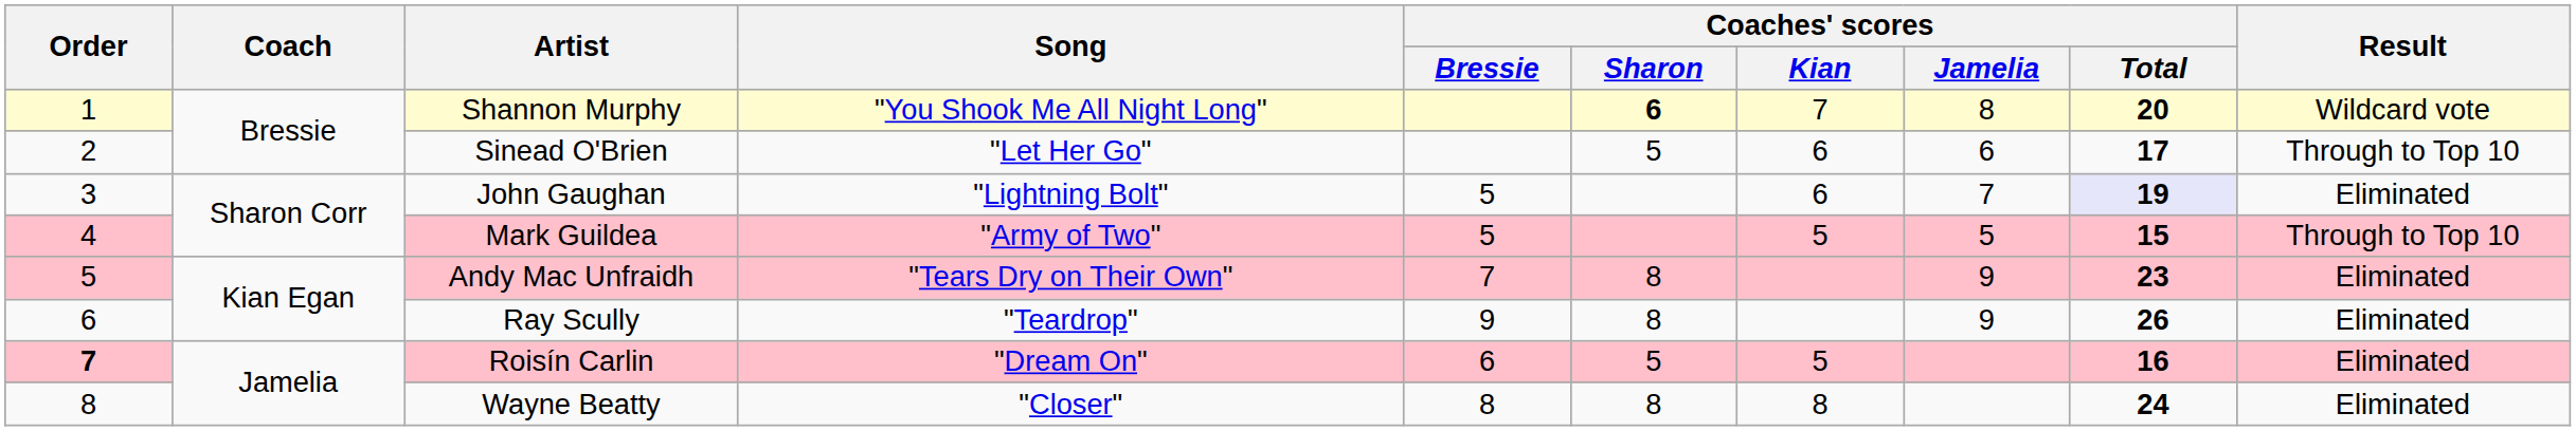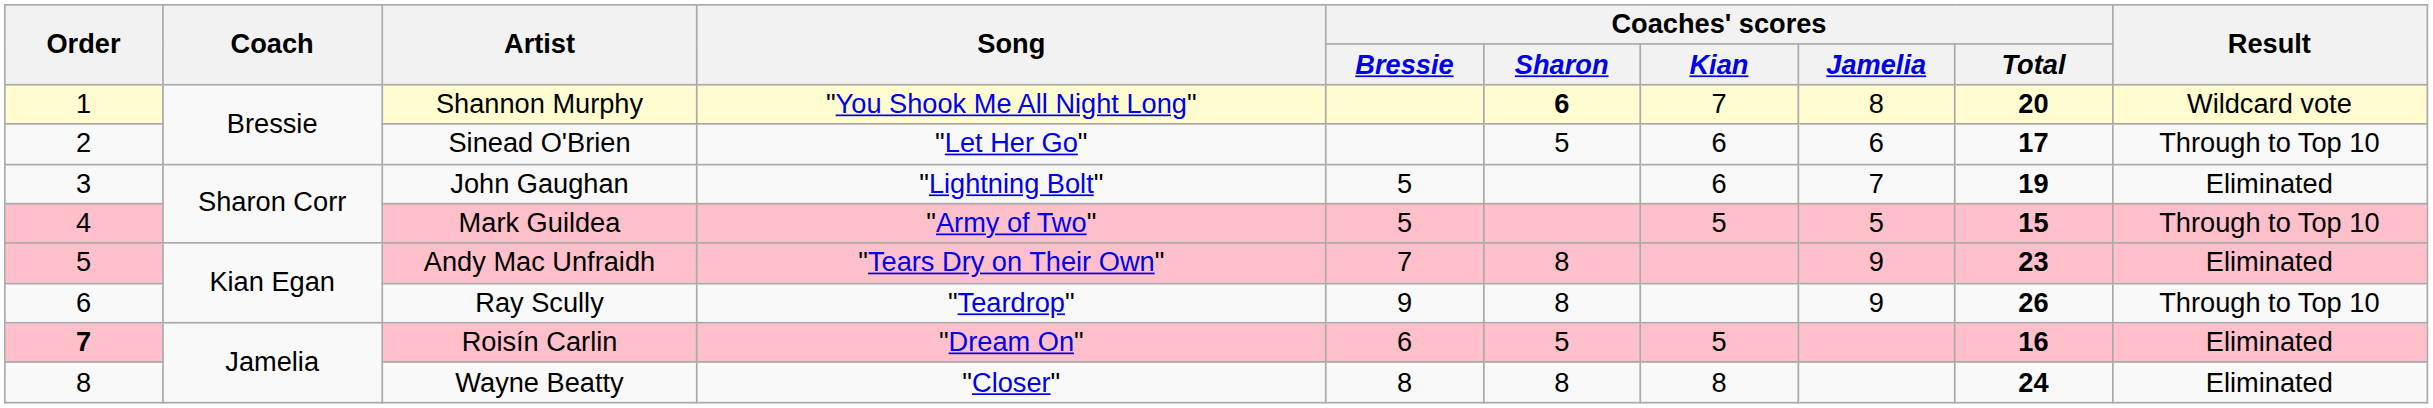John Gaughan | Coaches' scores / Total: lavender background -> no background
Ray Scully | Result: Eliminated -> Through to Top 10
